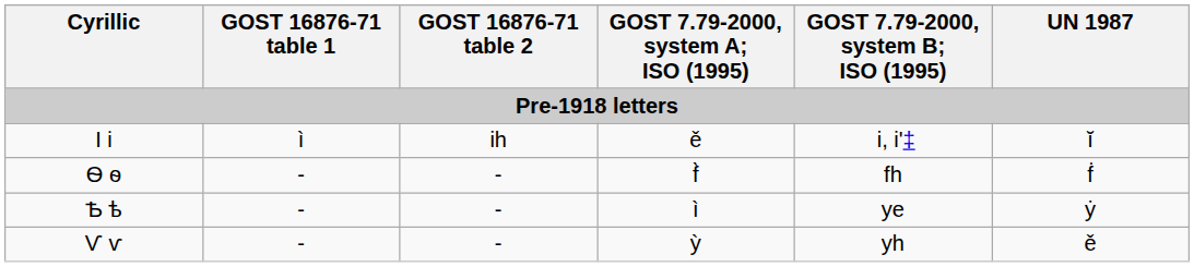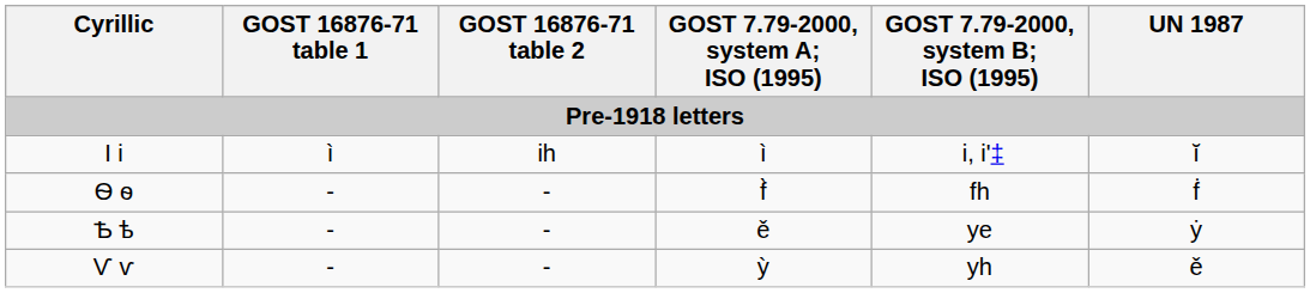І і | GOST 7.79-2000, system A; ISO (1995): ě -> ì
Ѣ ѣ | GOST 7.79-2000, system A; ISO (1995): ì -> ě
